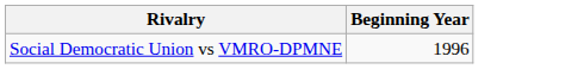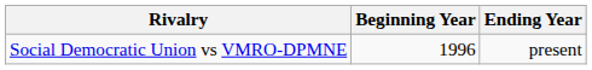+ column: Ending Year | present
